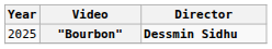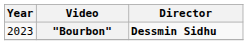"Bourbon" | Year: 2025 -> 2023
